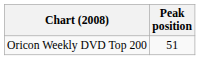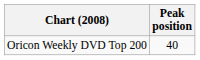Oricon Weekly DVD Top 200 | Peak position: 51 -> 40
